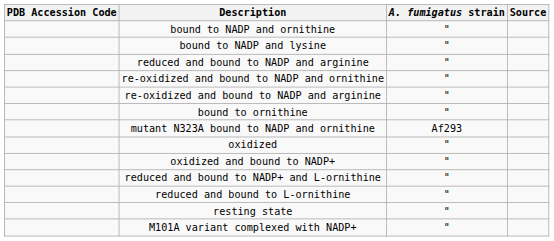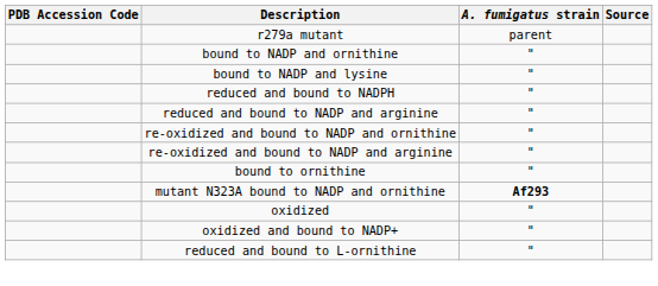+ row: r279a mutant | parent
+ row: reduced and bound to NADPH | "
mutant N323A bound to NADP and ornithine | A. fumigatus strain: normal -> bold
- row: reduced and bound to NADP+ and L-ornithine | "
- row: resting state | "
- row: M101A variant complexed with NADP+ | "
